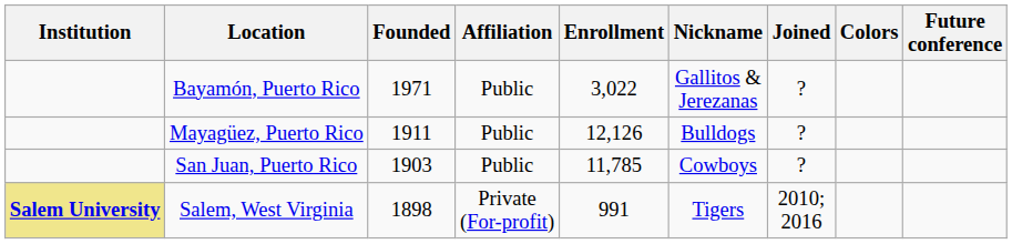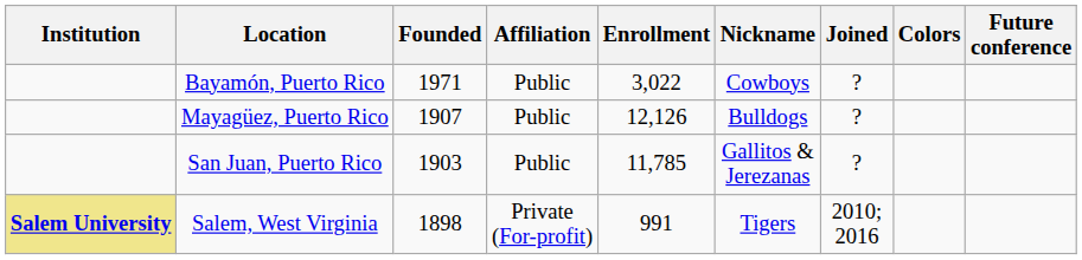Bayamón, Puerto Rico | Nickname: Gallitos & Jerezanas -> Cowboys
Mayagüez, Puerto Rico | Founded: 1911 -> 1907
San Juan, Puerto Rico | Nickname: Cowboys -> Gallitos & Jerezanas
